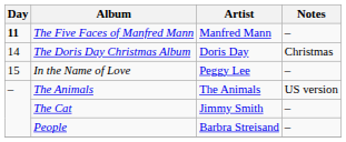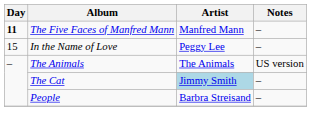- row: 14 | The Doris Day Christmas Album | Doris Day | Christmas
The Cat | Artist: no background -> lightblue background
